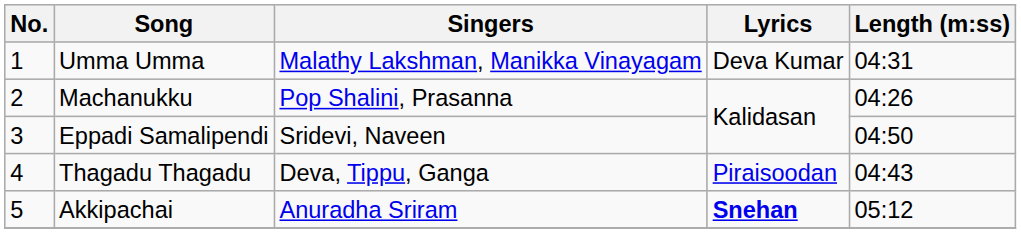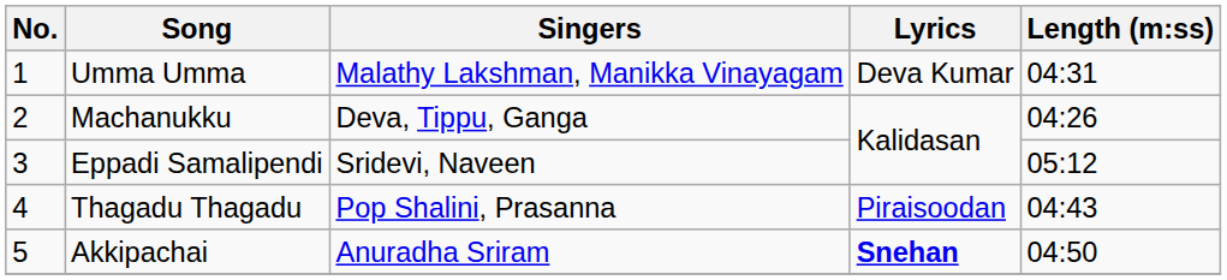Machanukku | Singers: Pop Shalini, Prasanna -> Deva, Tippu, Ganga
Eppadi Samalipendi | Length (m:ss): 04:50 -> 05:12
Thagadu Thagadu | Singers: Deva, Tippu, Ganga -> Pop Shalini, Prasanna
Akkipachai | Length (m:ss): 05:12 -> 04:50
